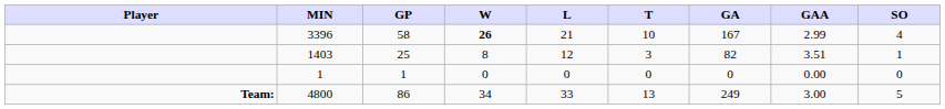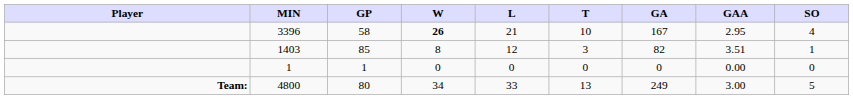3396 | GAA: 2.99 -> 2.95
1403 | GP: 25 -> 85
4800 | GP: 86 -> 80
